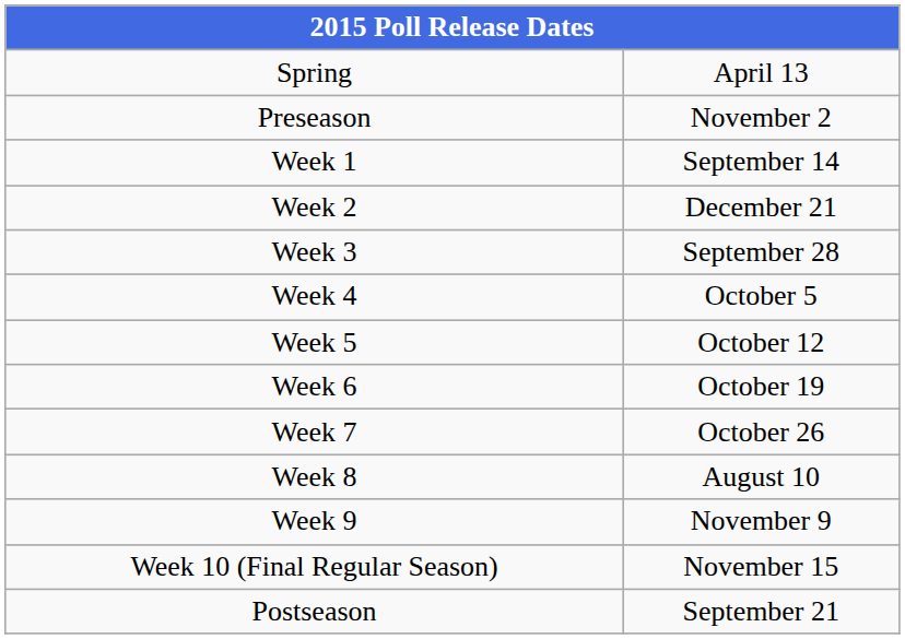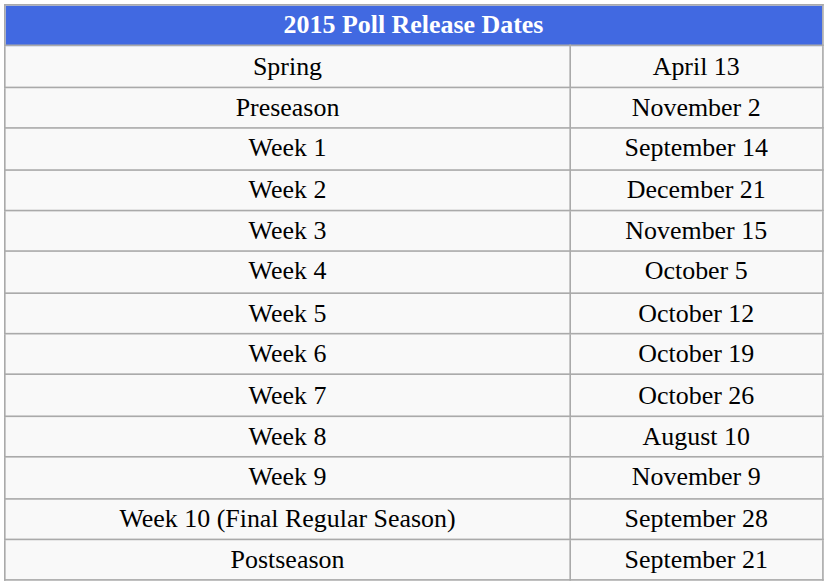Week 3 | column 2: September 28 -> November 15
Week 10 (Final Regular Season) | column 2: November 15 -> September 28
